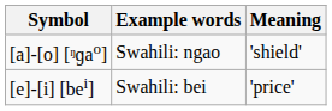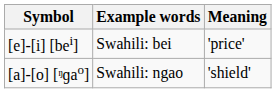rows swapped: [e]-[i] [bei] <-> [a]-[o] [ᵑɡao]
